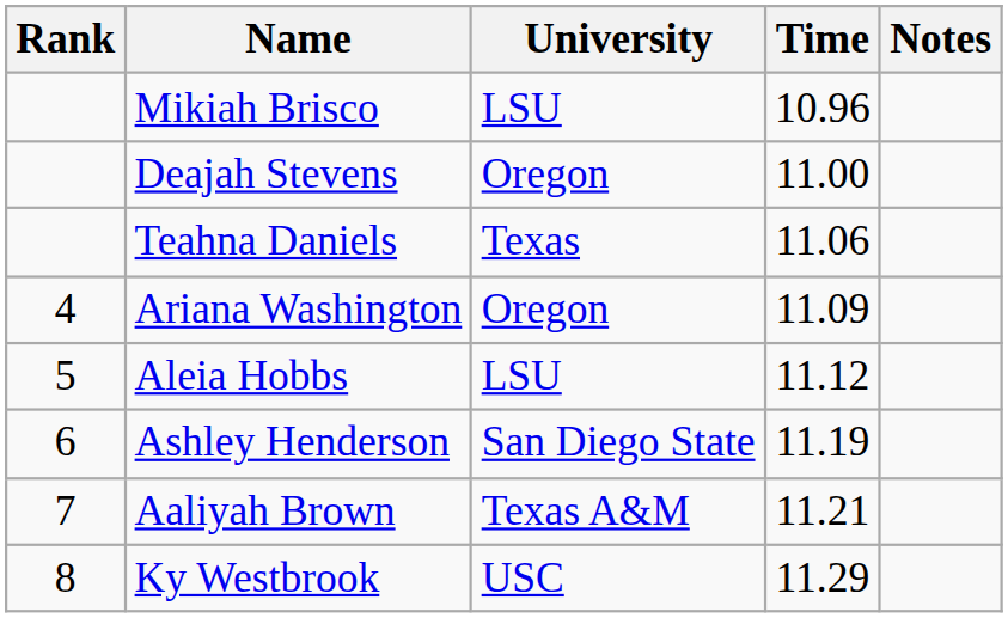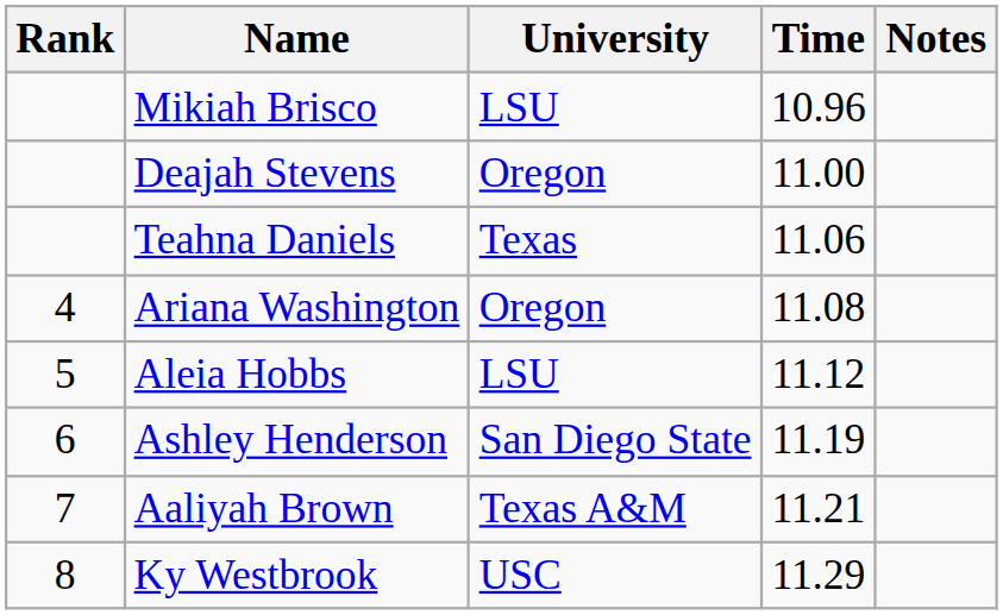Ariana Washington | Time: 11.09 -> 11.08
